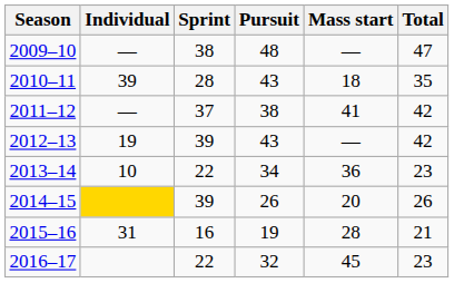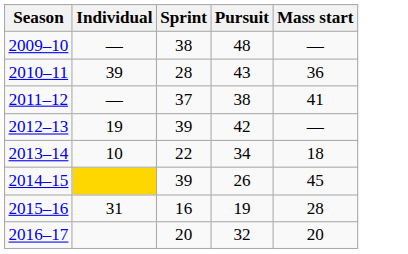- column: Total | 47 | 35 | 42 | 42 | 23 | 26 | 21 | 23
2010–11 | Mass start: 18 -> 36
2012–13 | Pursuit: 43 -> 42
2013–14 | Mass start: 36 -> 18
2014–15 | Mass start: 20 -> 45
2016–17 | Sprint: 22 -> 20
2016–17 | Mass start: 45 -> 20
